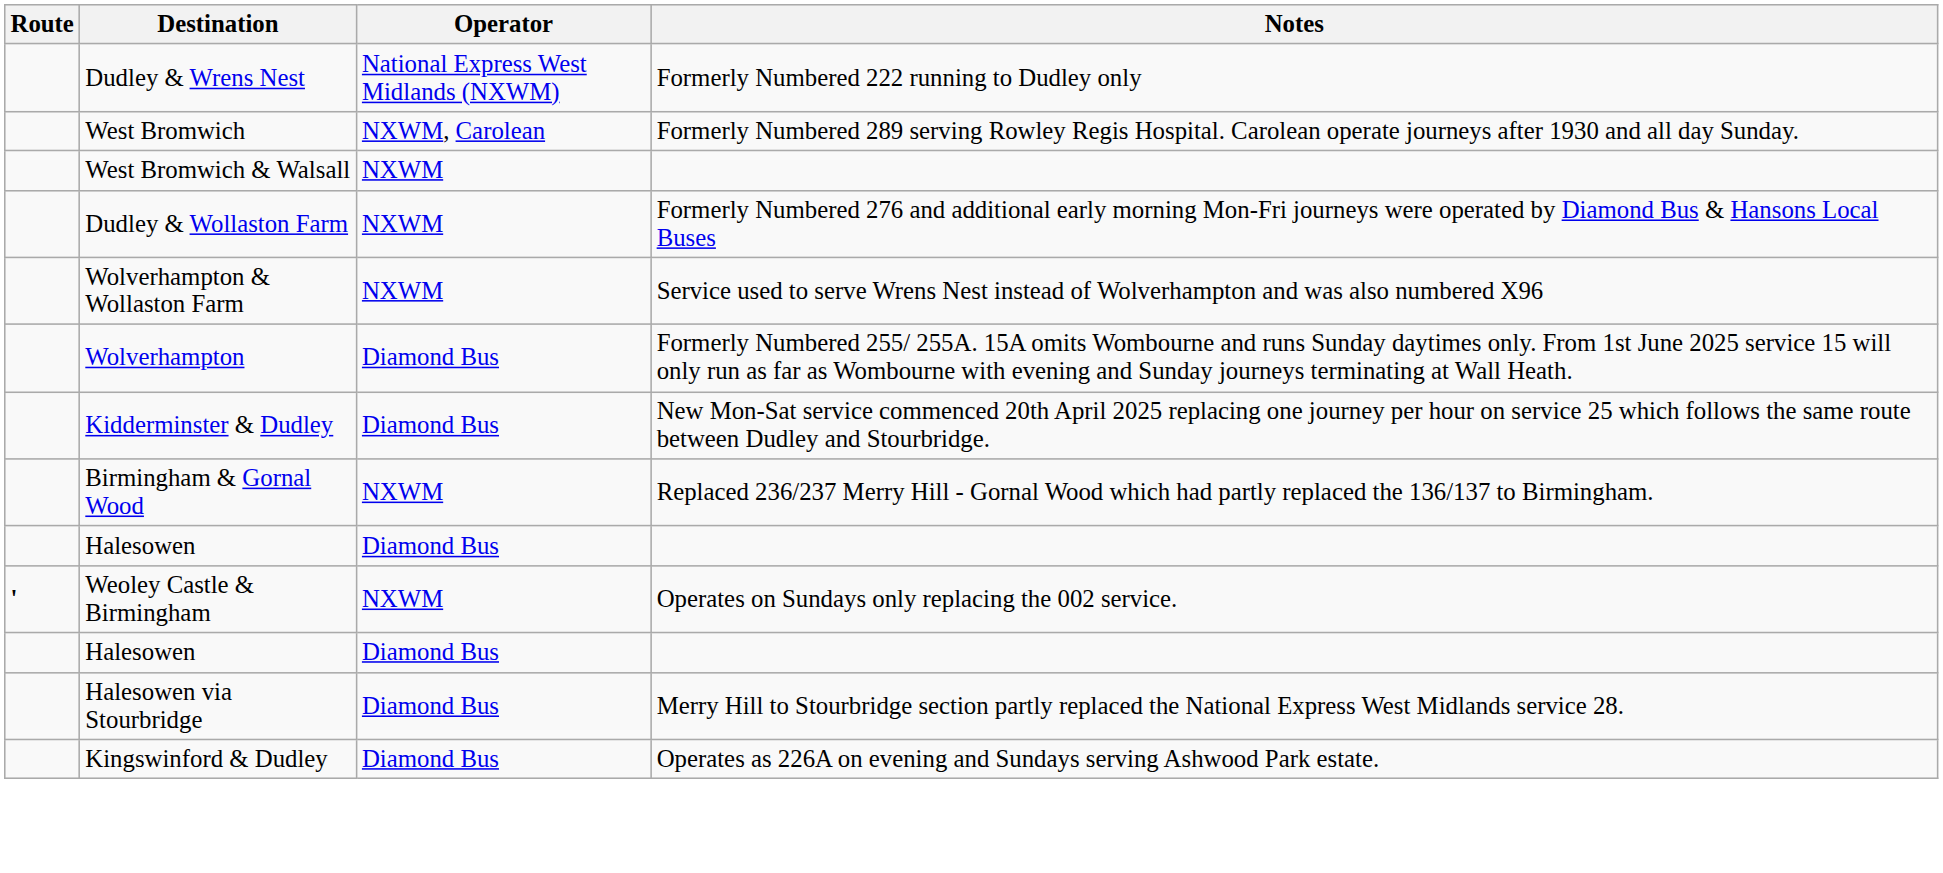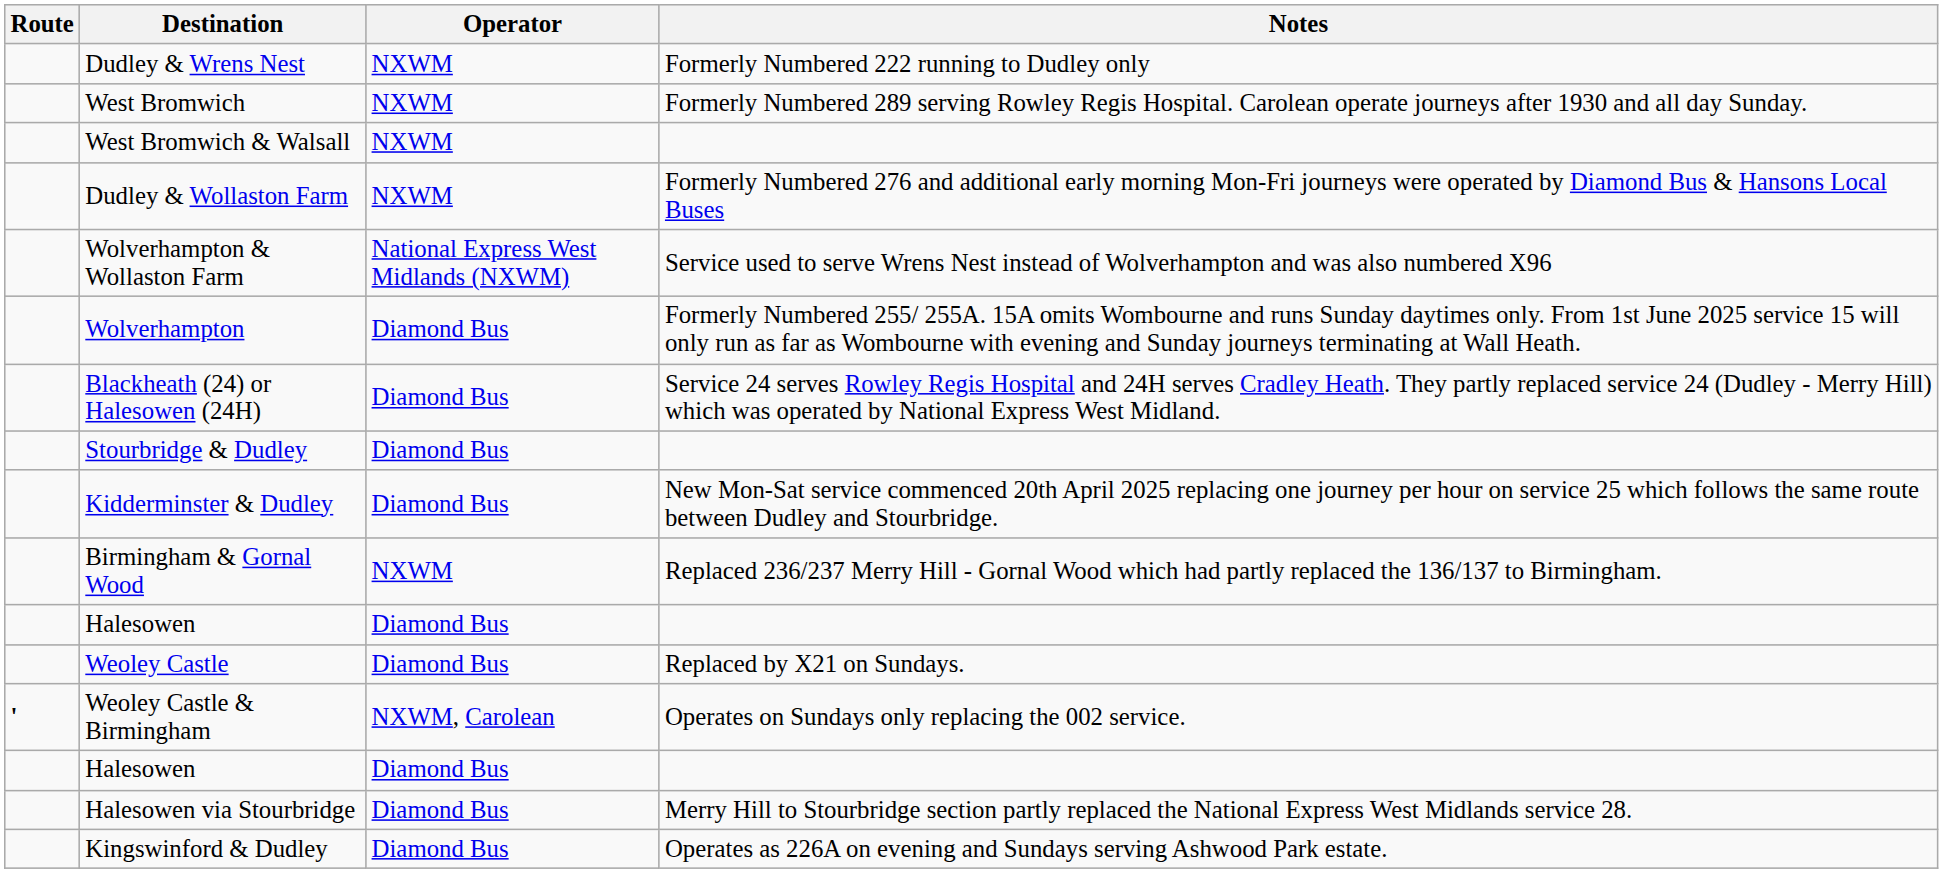Dudley & Wrens Nest | Operator: National Express West Midlands (NXWM) -> NXWM
West Bromwich | Operator: NXWM, Carolean -> NXWM
Wolverhampton & Wollaston Farm | Operator: NXWM -> National Express West Midlands (NXWM)
+ row: Blackheath (24) or Halesowen (24H) | Diamond Bus | Service 24 serves Rowley Regis Hospital and 24H serves Cradley Heath. They partly replaced service 24 (Dudley - Merry Hill) which was operated by National Express West Midland.
+ row: Stourbridge & Dudley | Diamond Bus
+ row: Weoley Castle | Diamond Bus | Replaced by X21 on Sundays.
Weoley Castle & Birmingham | Operator: NXWM -> NXWM, Carolean
